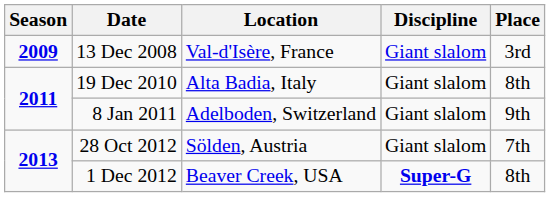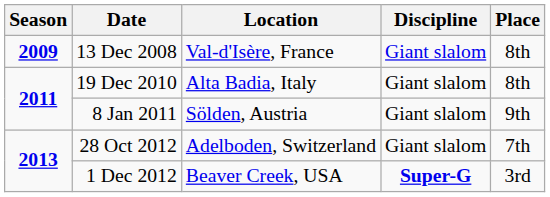13 Dec 2008 | Place: 3rd -> 8th
8 Jan 2011 | Location: Adelboden, Switzerland -> Sölden, Austria
28 Oct 2012 | Location: Sölden, Austria -> Adelboden, Switzerland
1 Dec 2012 | Place: 8th -> 3rd
